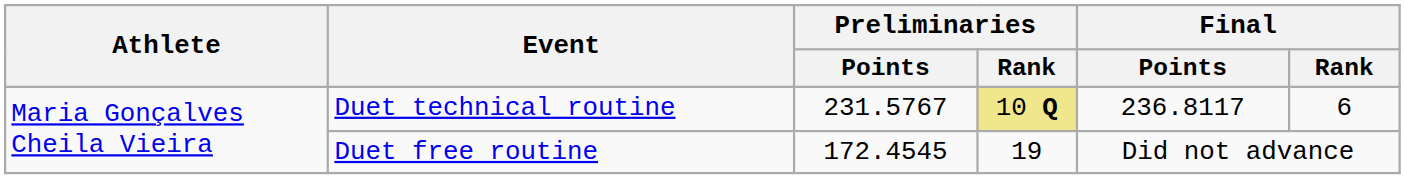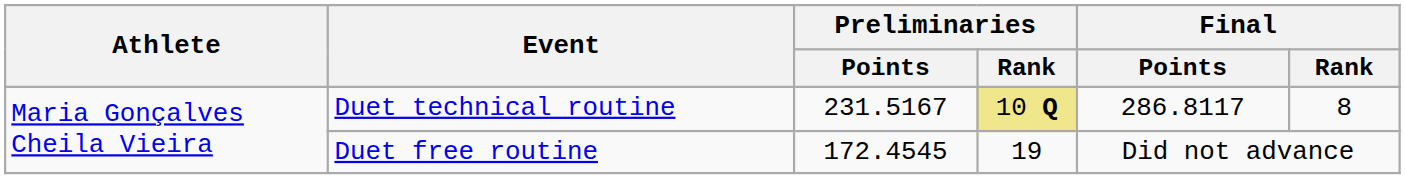Duet technical routine | Preliminaries / Points: 231.5767 -> 231.5167
Duet technical routine | Final / Points: 236.8117 -> 286.8117
Duet technical routine | Final / Rank: 6 -> 8
